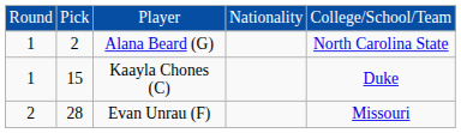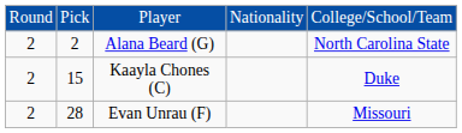Alana Beard (G) | column 1: 1 -> 2
Kaayla Chones (C) | column 1: 1 -> 2
